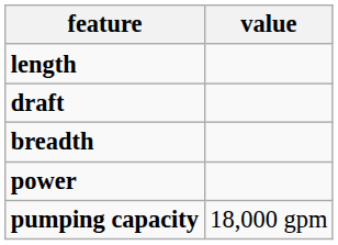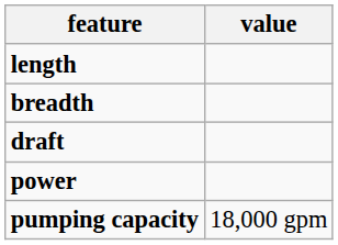rows swapped: breadth <-> draft
